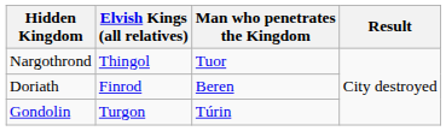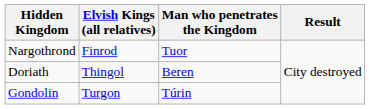Nargothrond | Elvish Kings (all relatives): Thingol -> Finrod
Doriath | Elvish Kings (all relatives): Finrod -> Thingol
